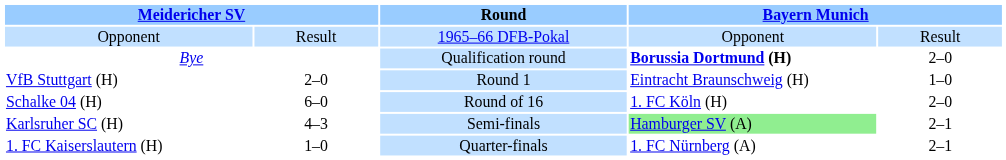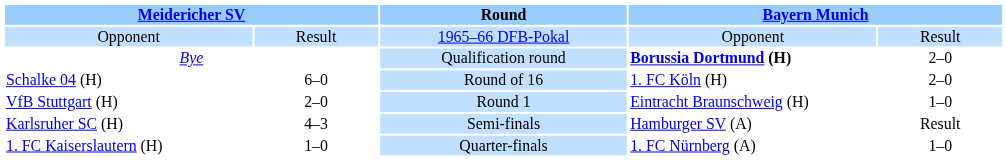rows swapped: VfB Stuttgart (H) <-> Schalke 04 (H)
Karlsruher SC (H) | column 4: lightgreen background -> no background
Karlsruher SC (H) | column 5: 2–1 -> Result
1. FC Kaiserslautern (H) | column 5: 2–1 -> 1–0
